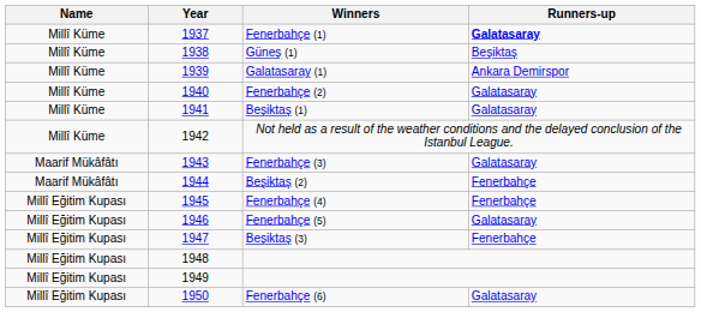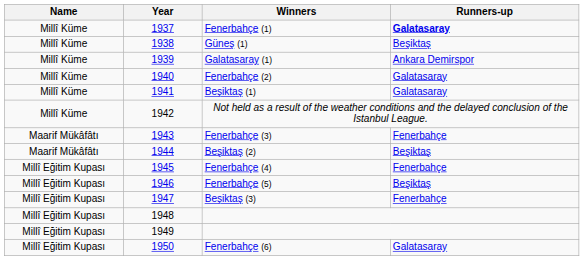Fenerbahçe (3) | Runners-up: Galatasaray -> Fenerbahçe
Beşiktaş (2) | Runners-up: Fenerbahçe -> Beşiktaş
Fenerbahçe (5) | Runners-up: Galatasaray -> Beşiktaş
